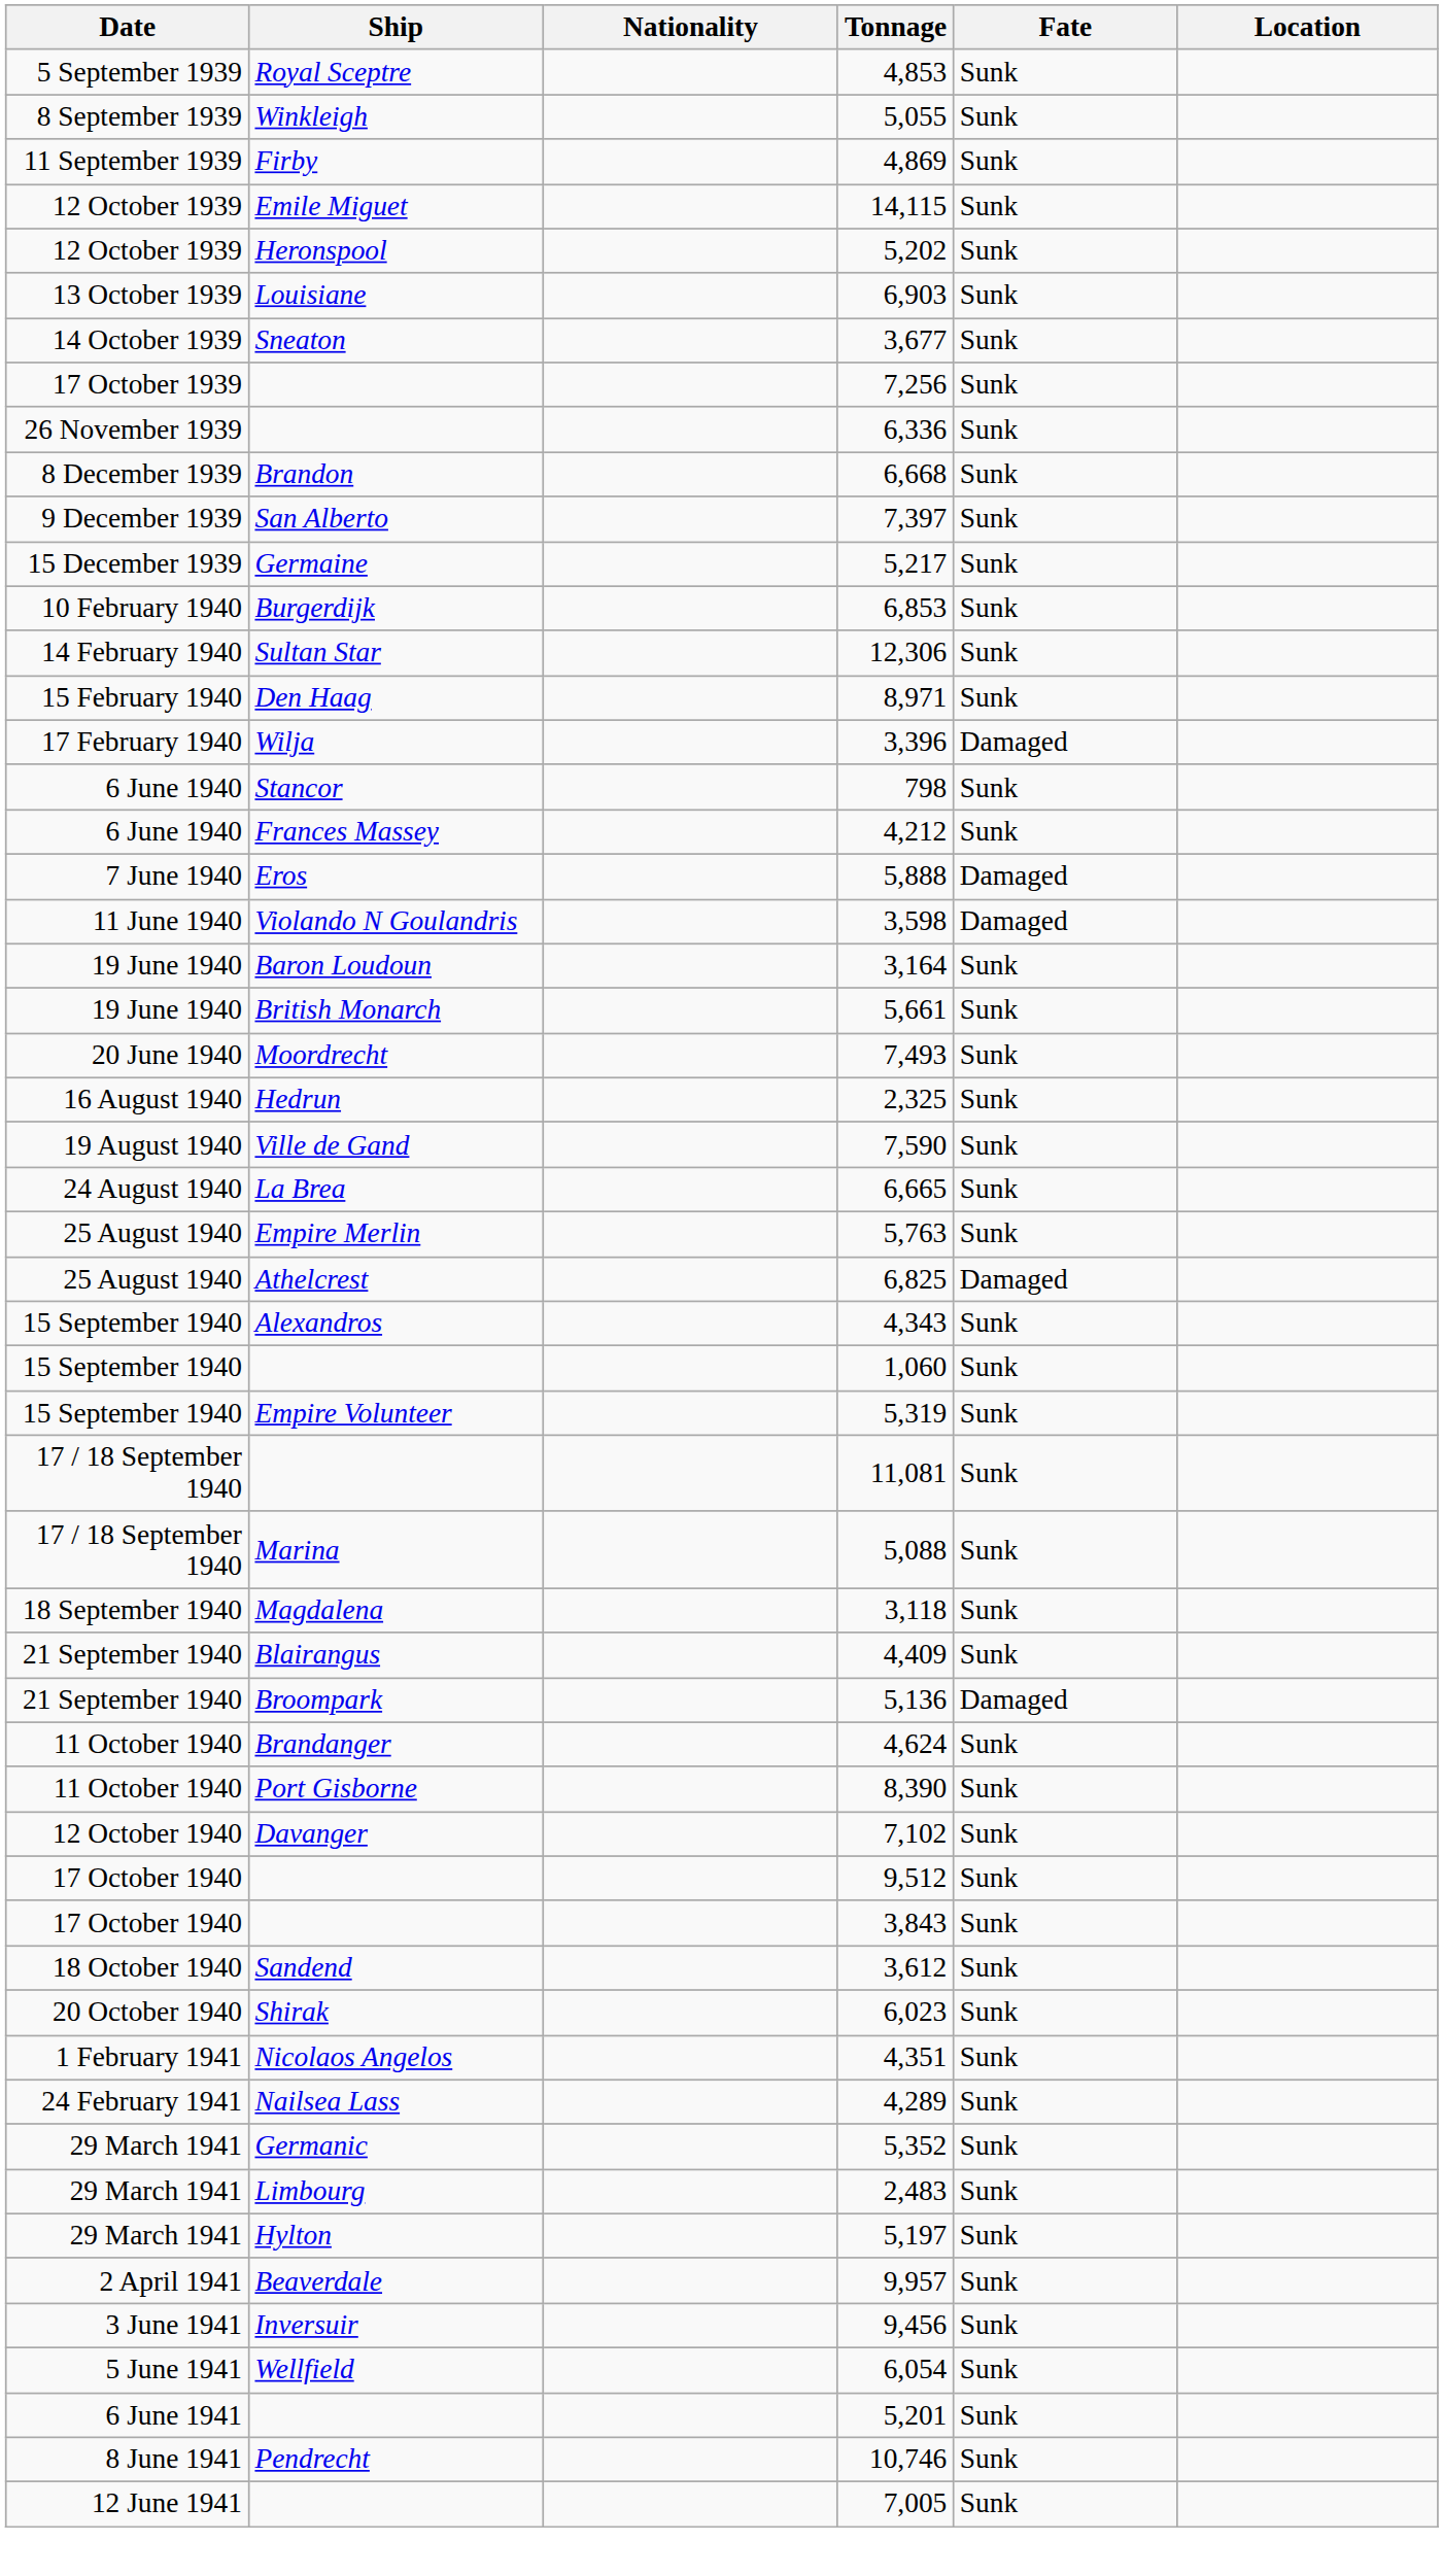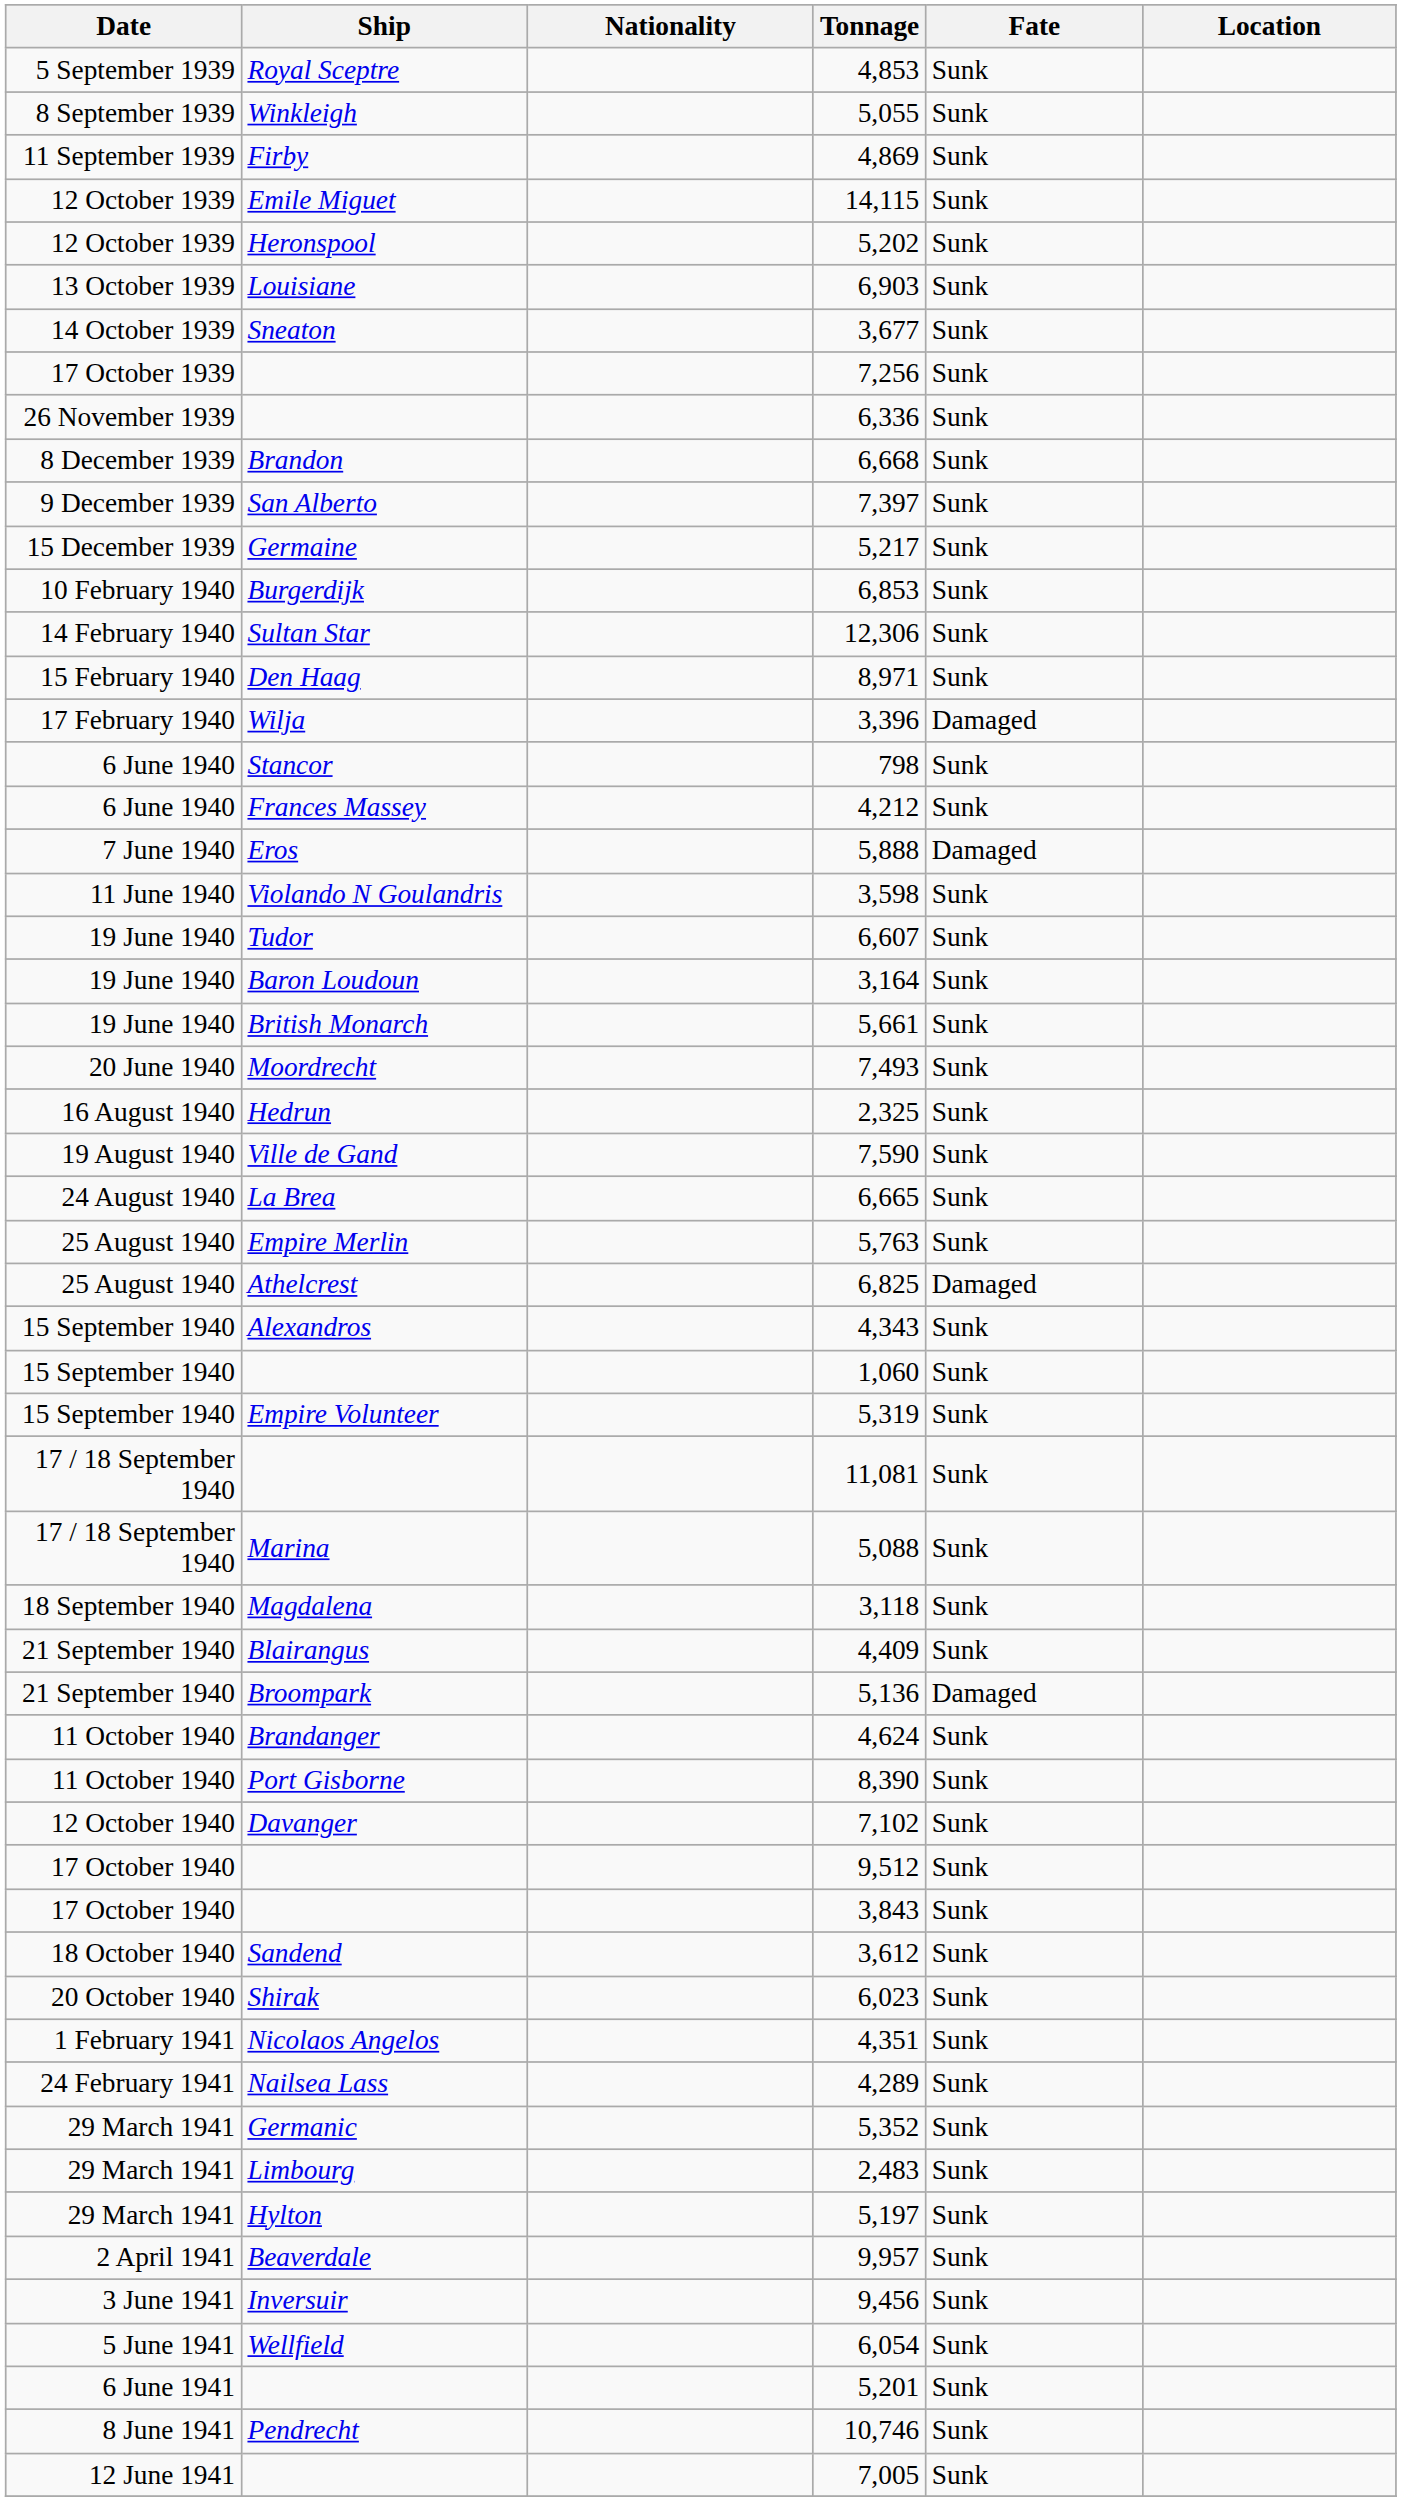3,598 | Fate: Damaged -> Sunk
+ row: 19 June 1940 | Tudor | 6,607 | Sunk
